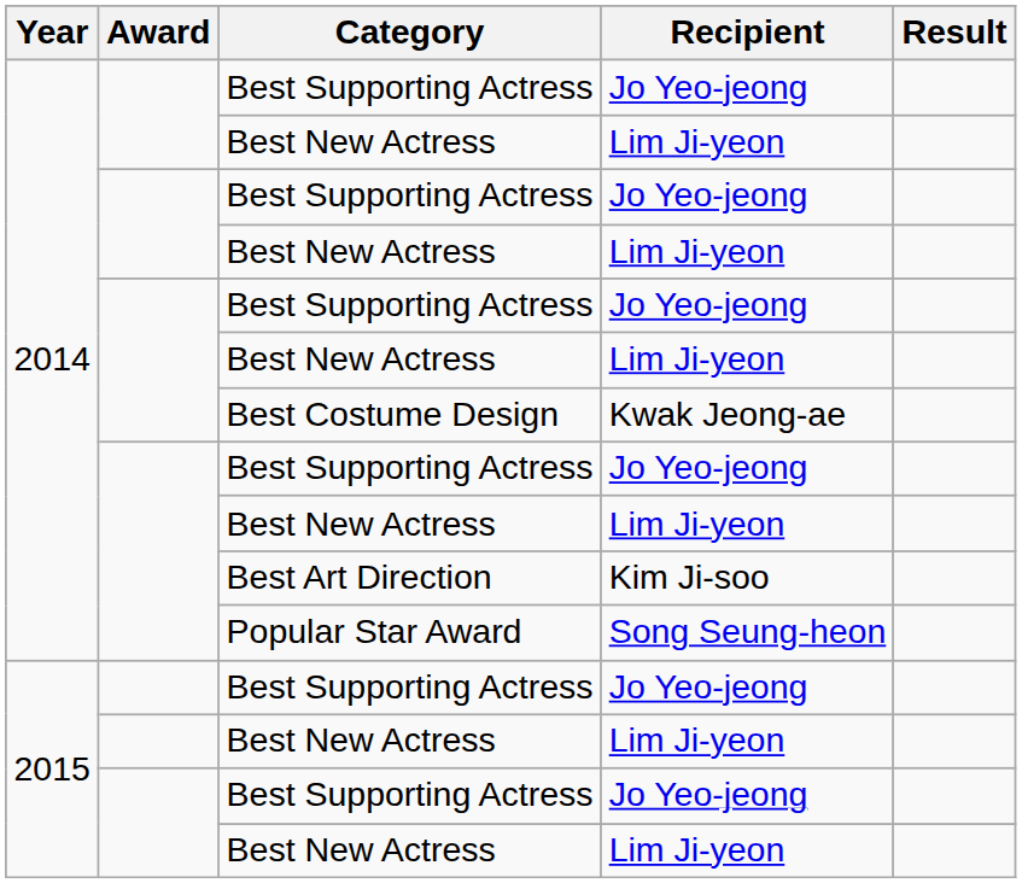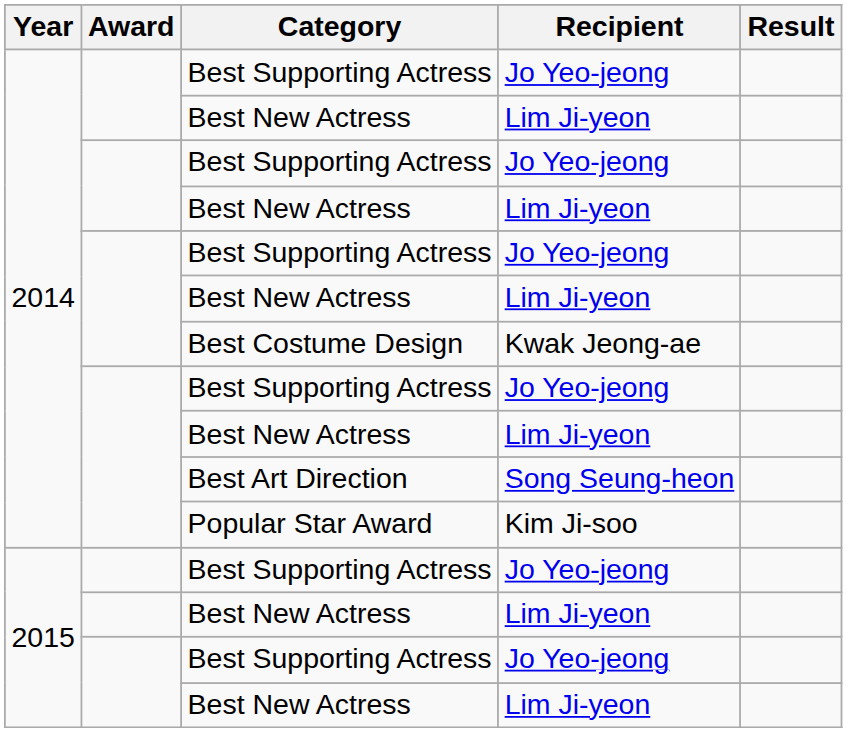Best Art Direction | Recipient: Kim Ji-soo -> Song Seung-heon
Popular Star Award | Recipient: Song Seung-heon -> Kim Ji-soo
